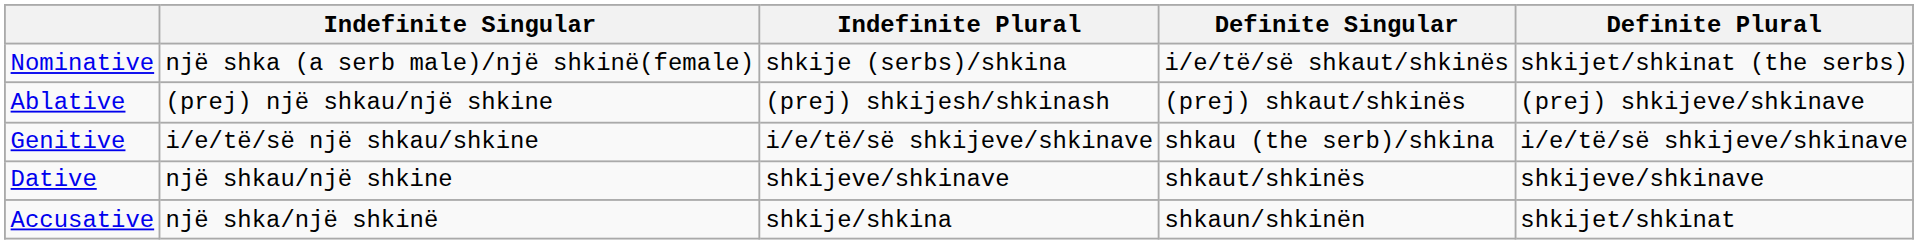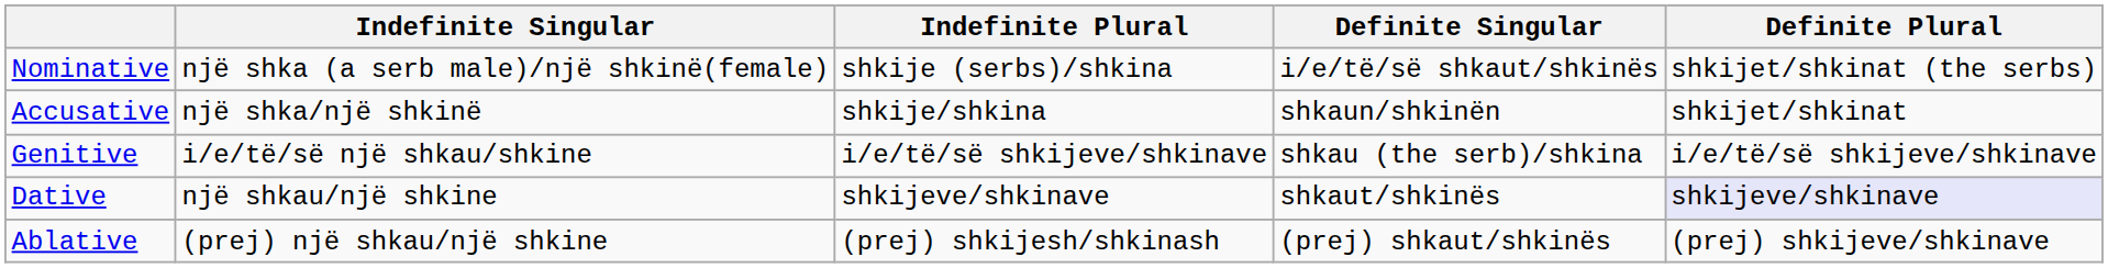rows swapped: Accusative <-> Ablative
Dative | Definite Plural: no background -> lavender background
